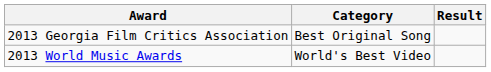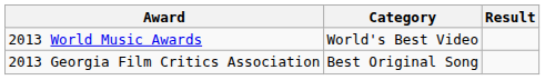rows swapped: 2013 Georgia Film Critics Association <-> 2013 World Music Awards
